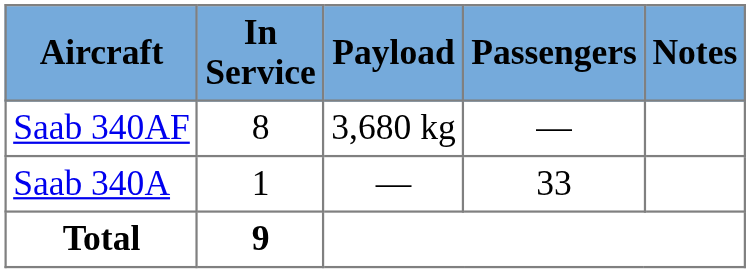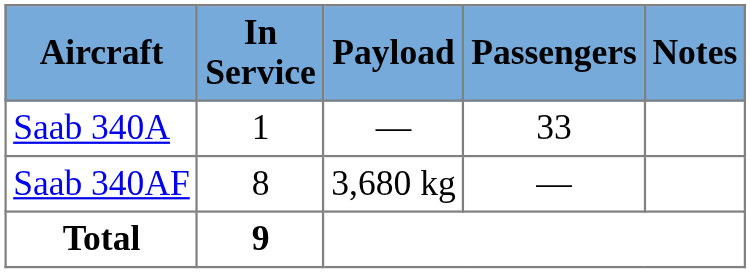rows swapped: Saab 340AF <-> Saab 340A
